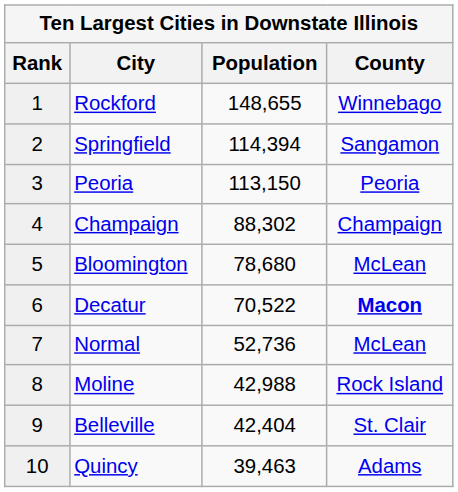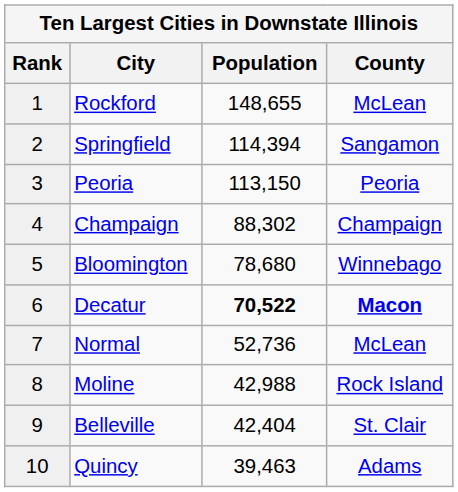Rockford | County: Winnebago -> McLean
Bloomington | County: McLean -> Winnebago
Decatur | Population: normal -> bold
